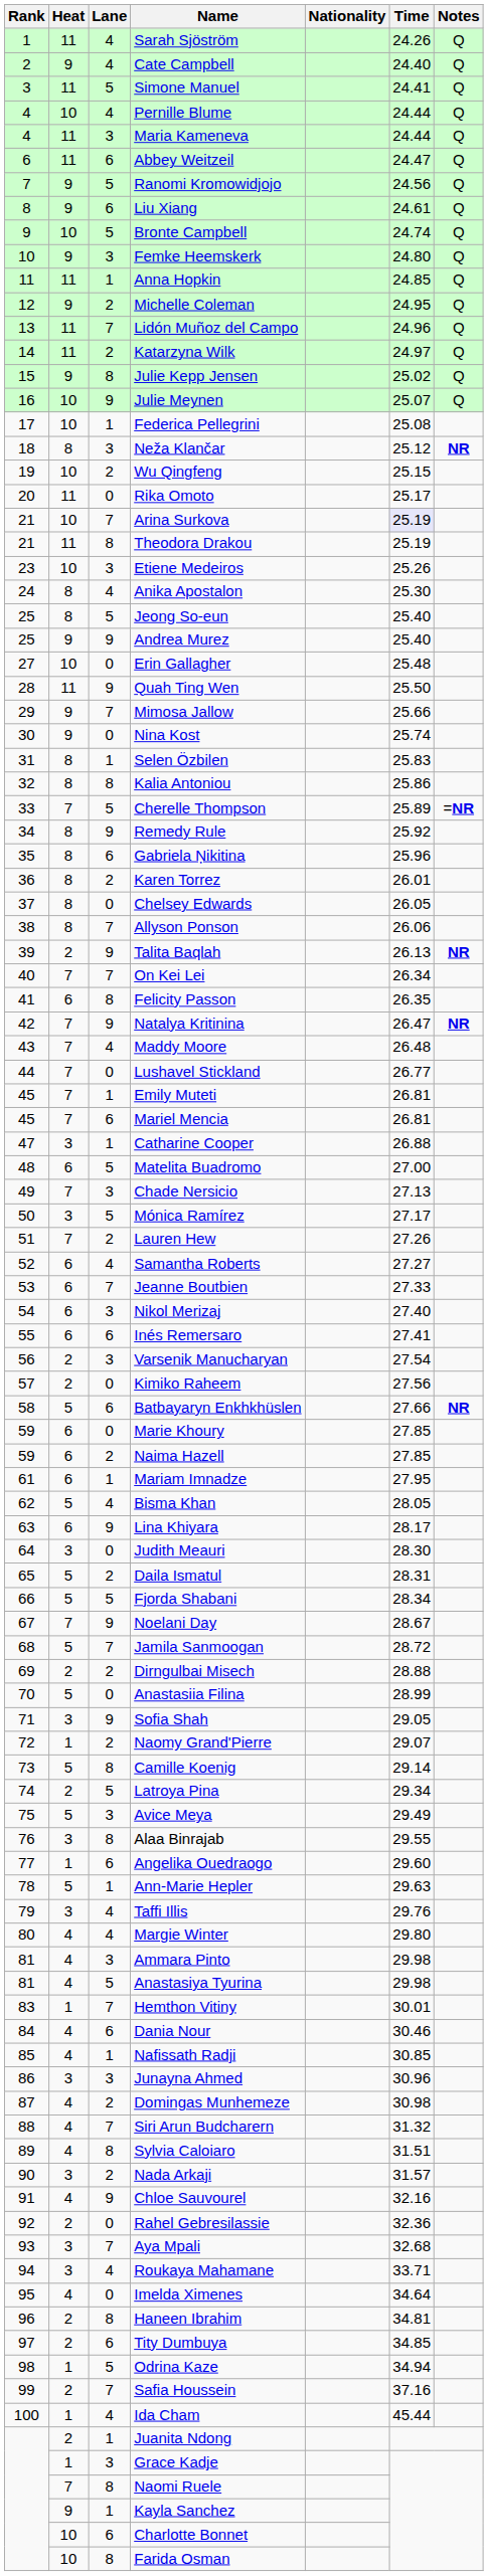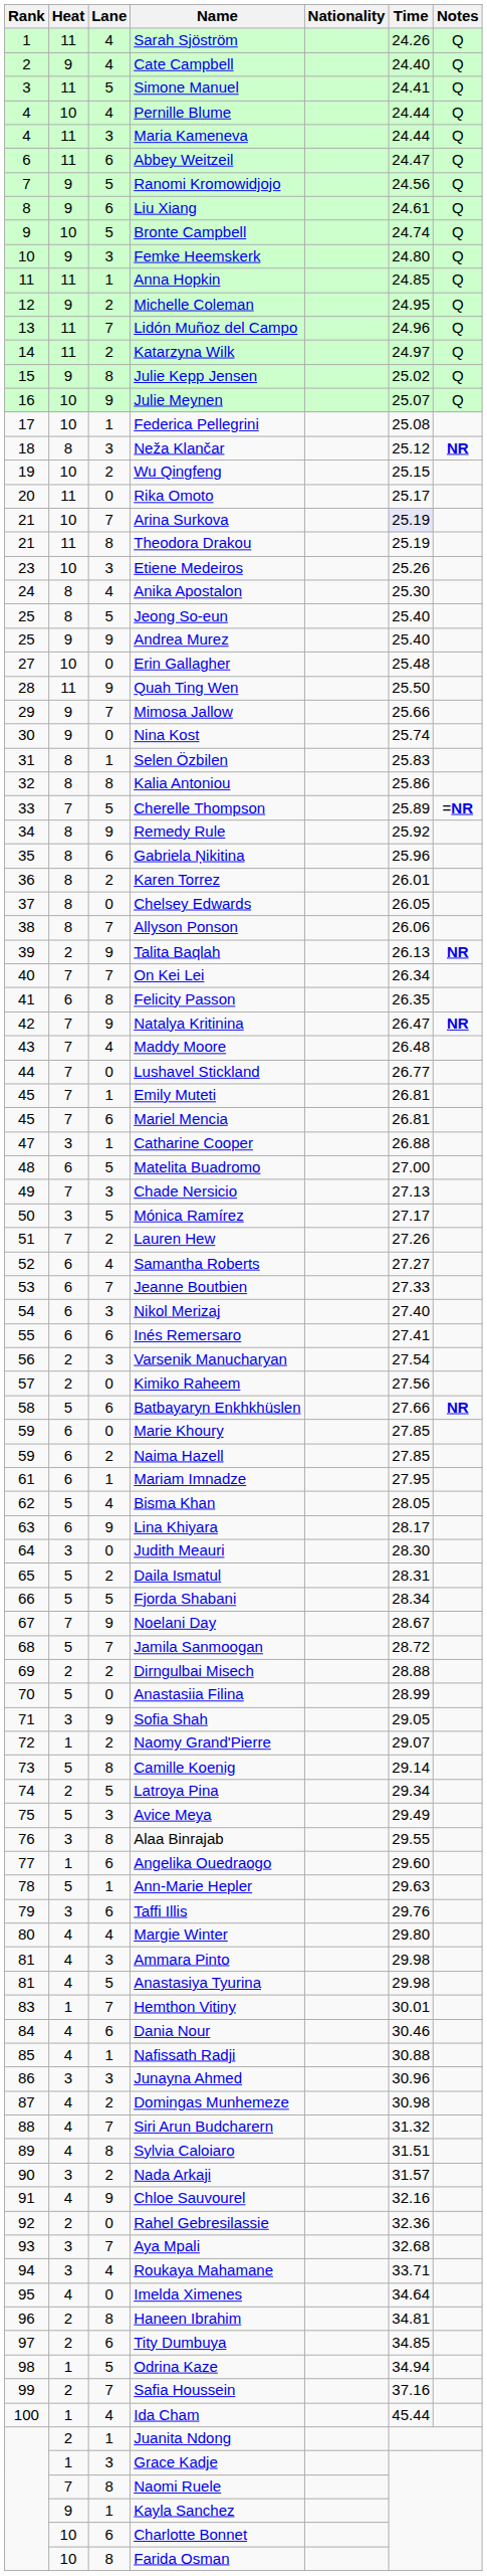Taffi Illis | Lane: 4 -> 6
Nafissath Radji | Time: 30.85 -> 30.88
